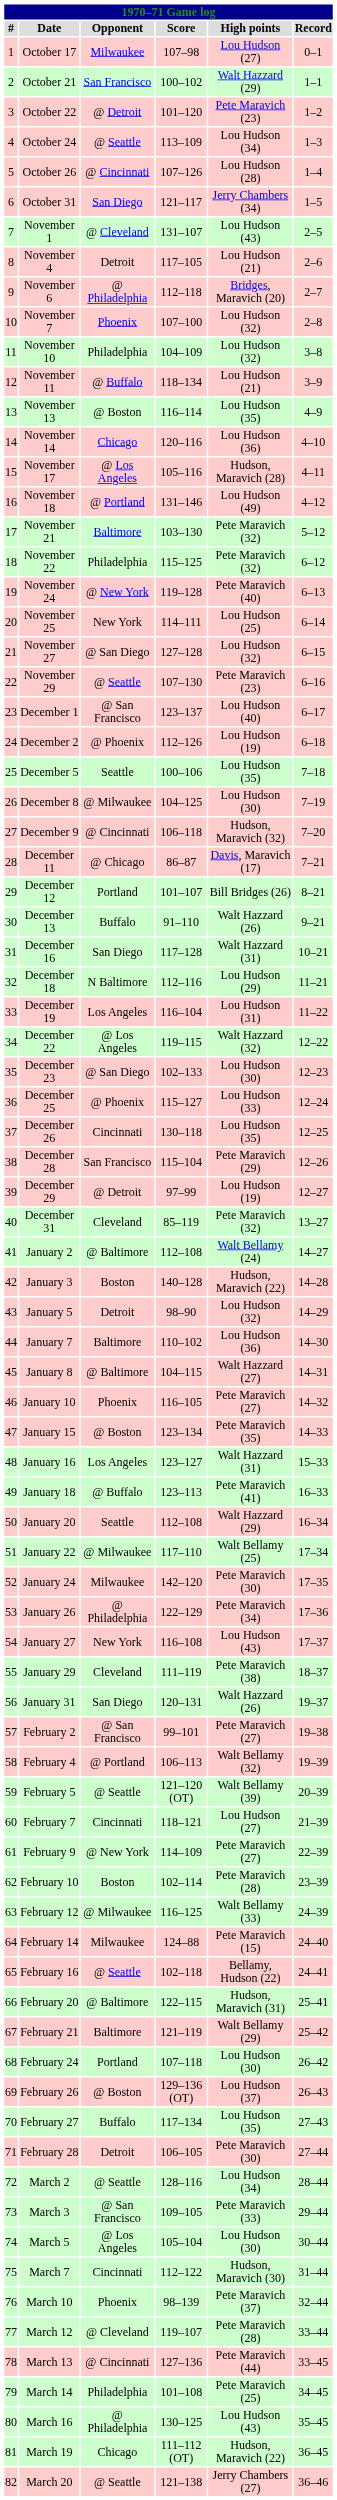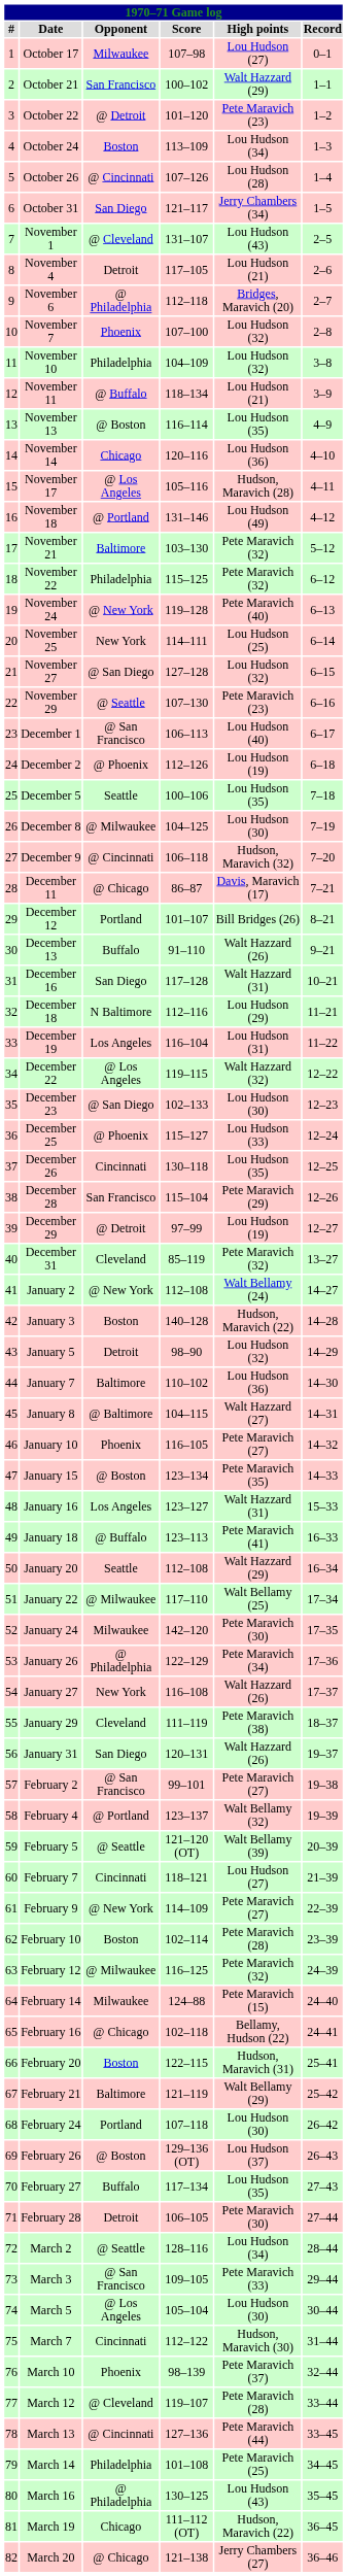October 24 | Opponent: @ Seattle -> Boston
December 1 | Score: 123–137 -> 106–113
January 2 | Opponent: @ Baltimore -> @ New York
January 27 | High points: Lou Hudson (43) -> Walt Hazzard (26)
February 4 | Score: 106–113 -> 123–137
February 12 | High points: Walt Bellamy (33) -> Pete Maravich (32)
February 16 | Opponent: @ Seattle -> @ Chicago
February 20 | Opponent: @ Baltimore -> Boston
March 20 | Opponent: @ Seattle -> @ Chicago
